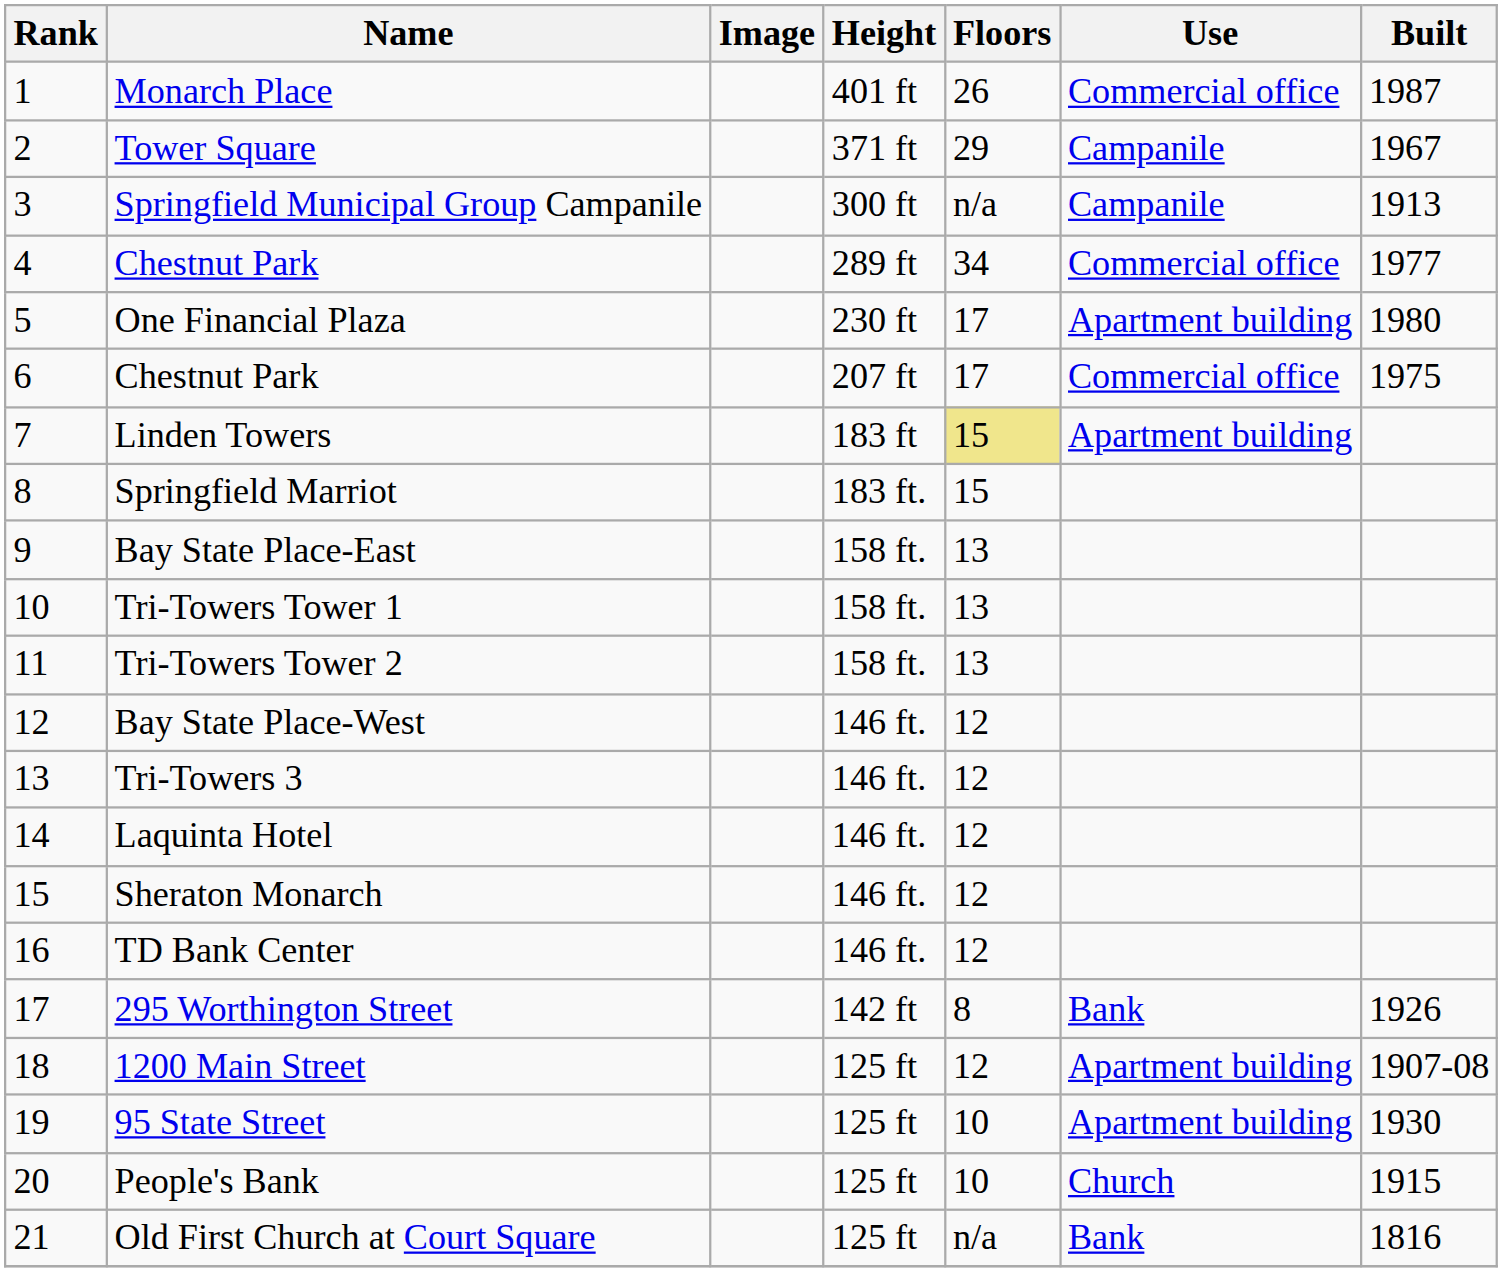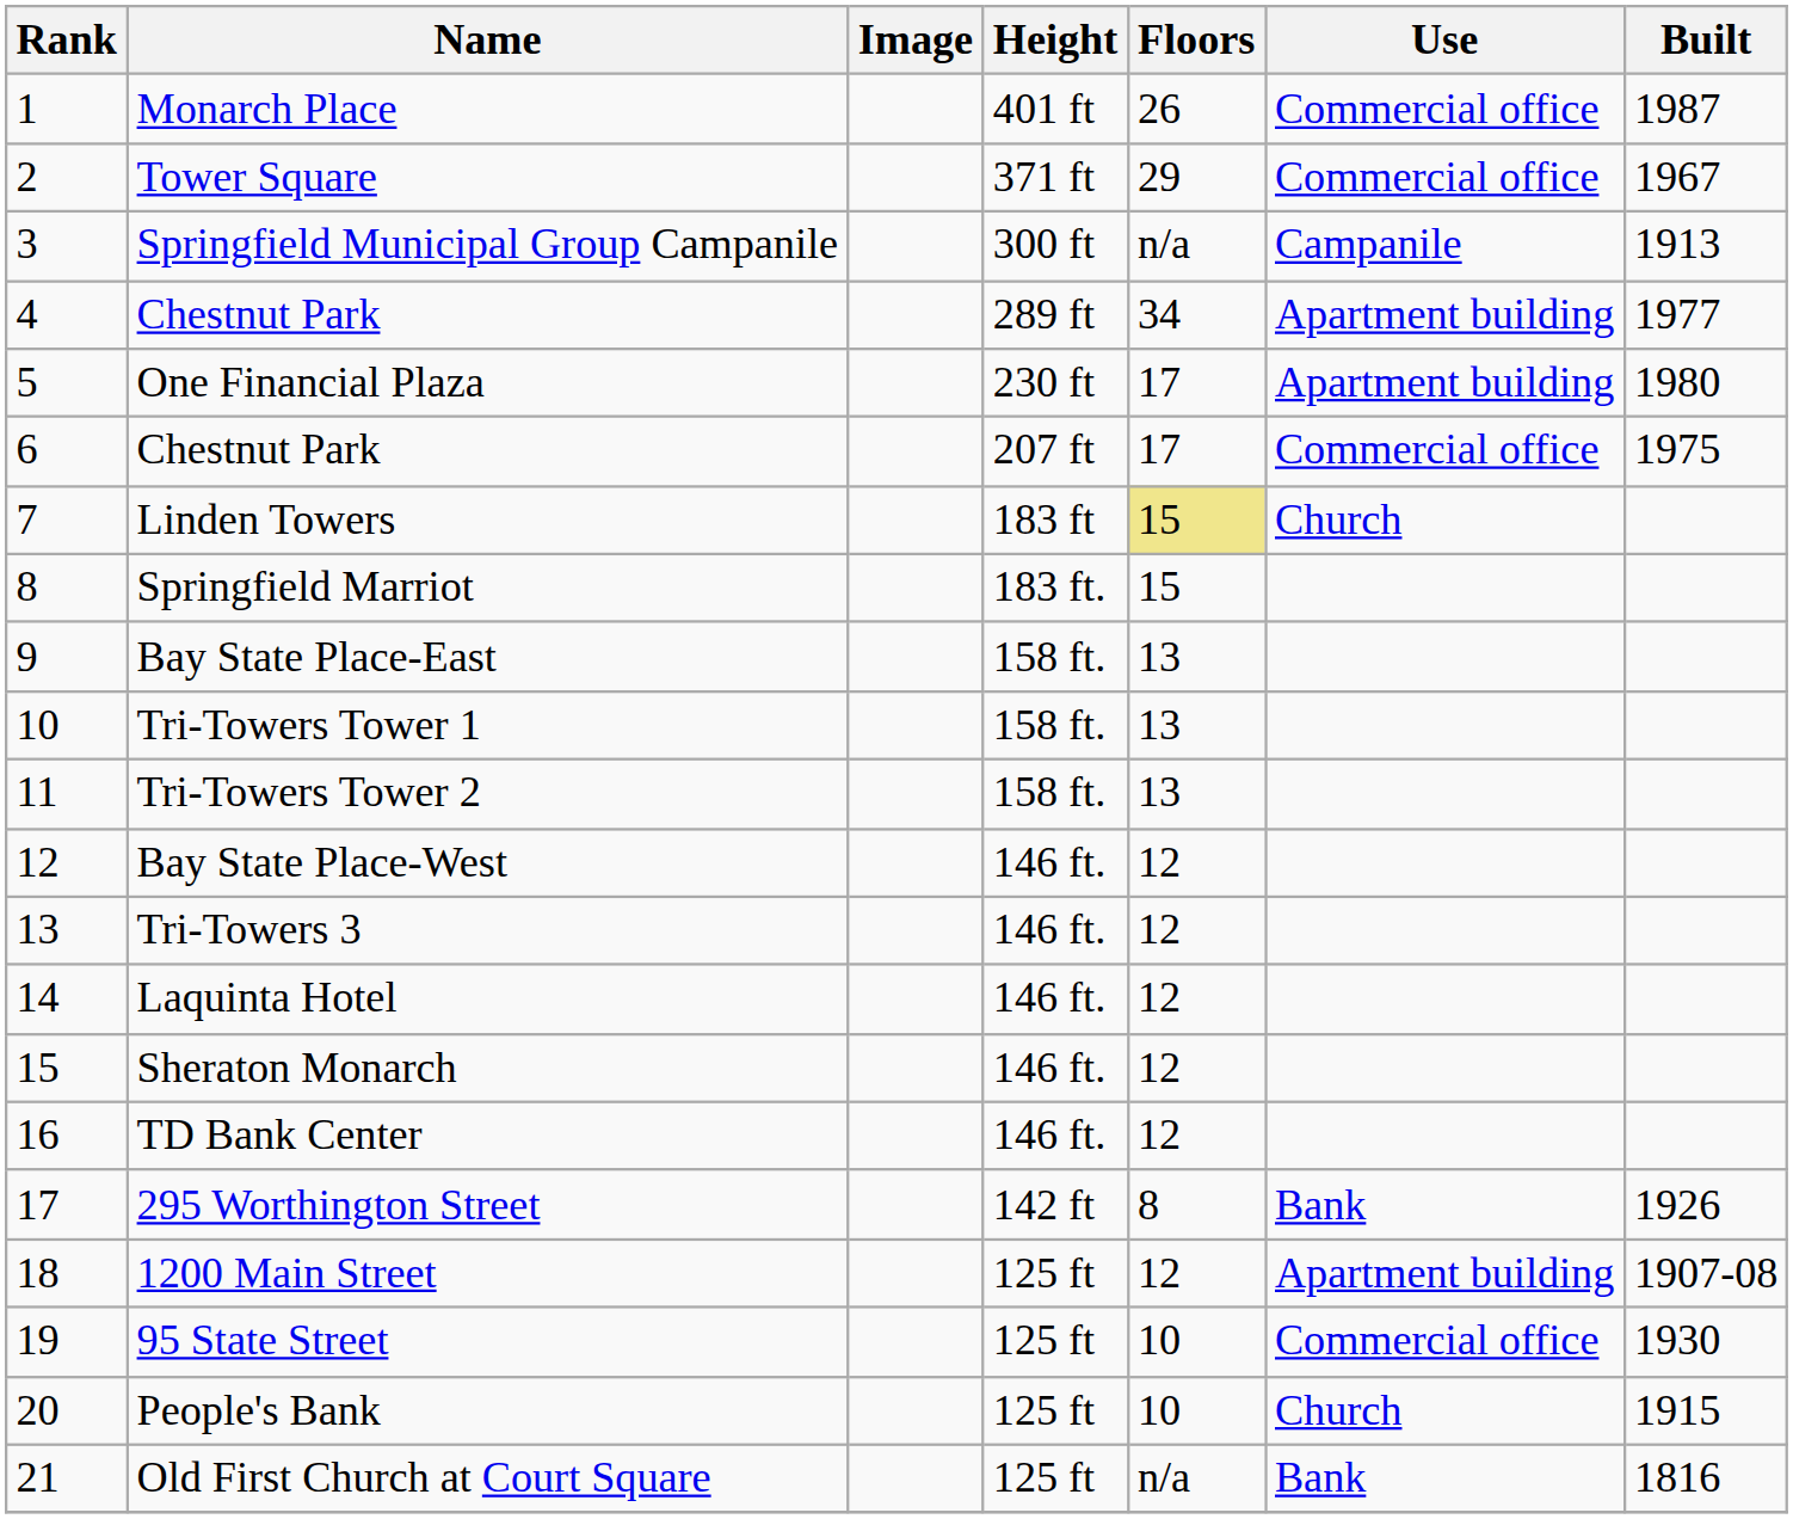Tower Square | Use: Campanile -> Commercial office
4 / Chestnut Park | Use: Commercial office -> Apartment building
Linden Towers | Use: Apartment building -> Church
95 State Street | Use: Apartment building -> Commercial office
